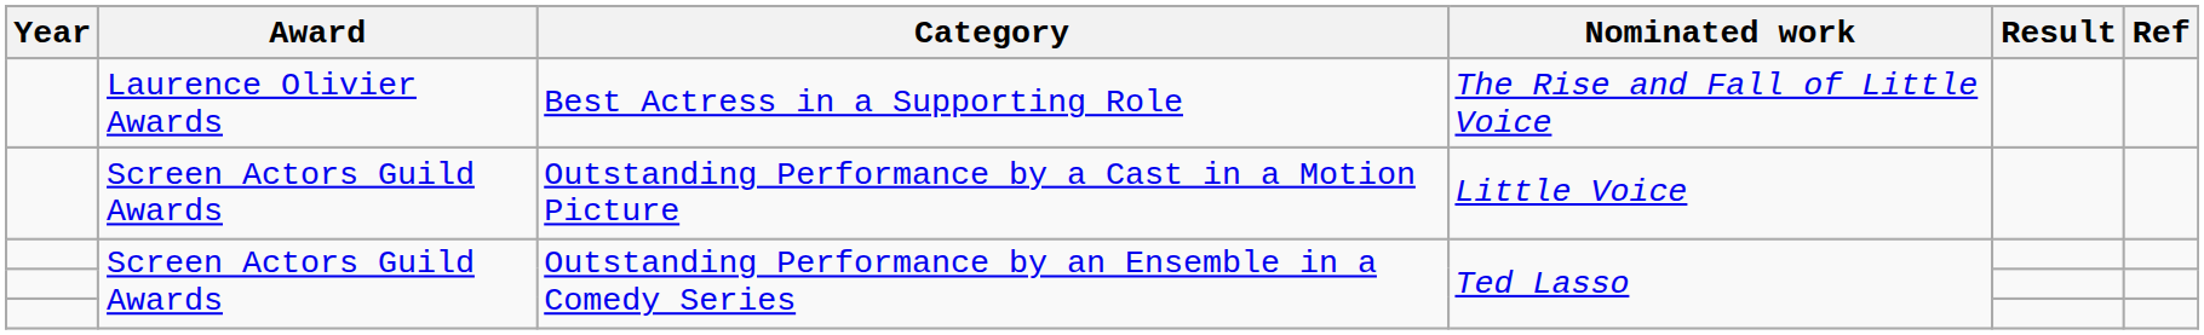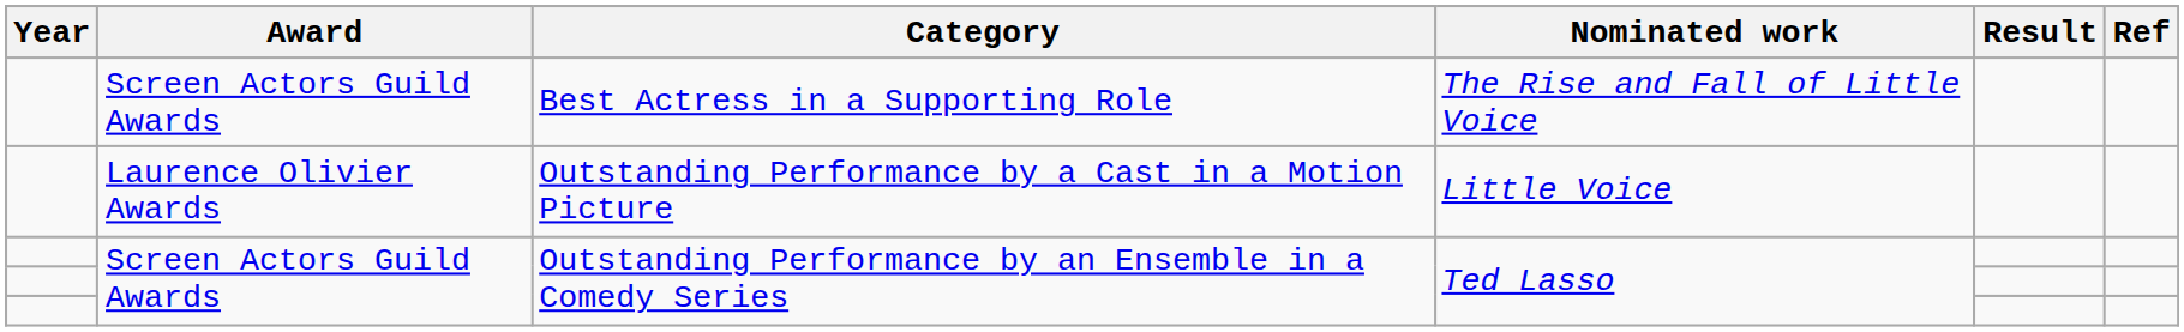Best Actress in a Supporting Role | Award: Laurence Olivier Awards -> Screen Actors Guild Awards
Outstanding Performance by a Cast in a Motion Picture | Award: Screen Actors Guild Awards -> Laurence Olivier Awards
